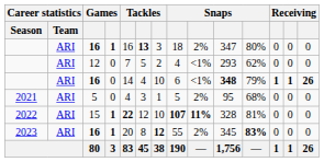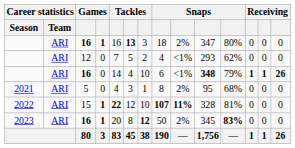2021 | column 8: 5 -> 8
2023 | column 8: 55 -> 50
